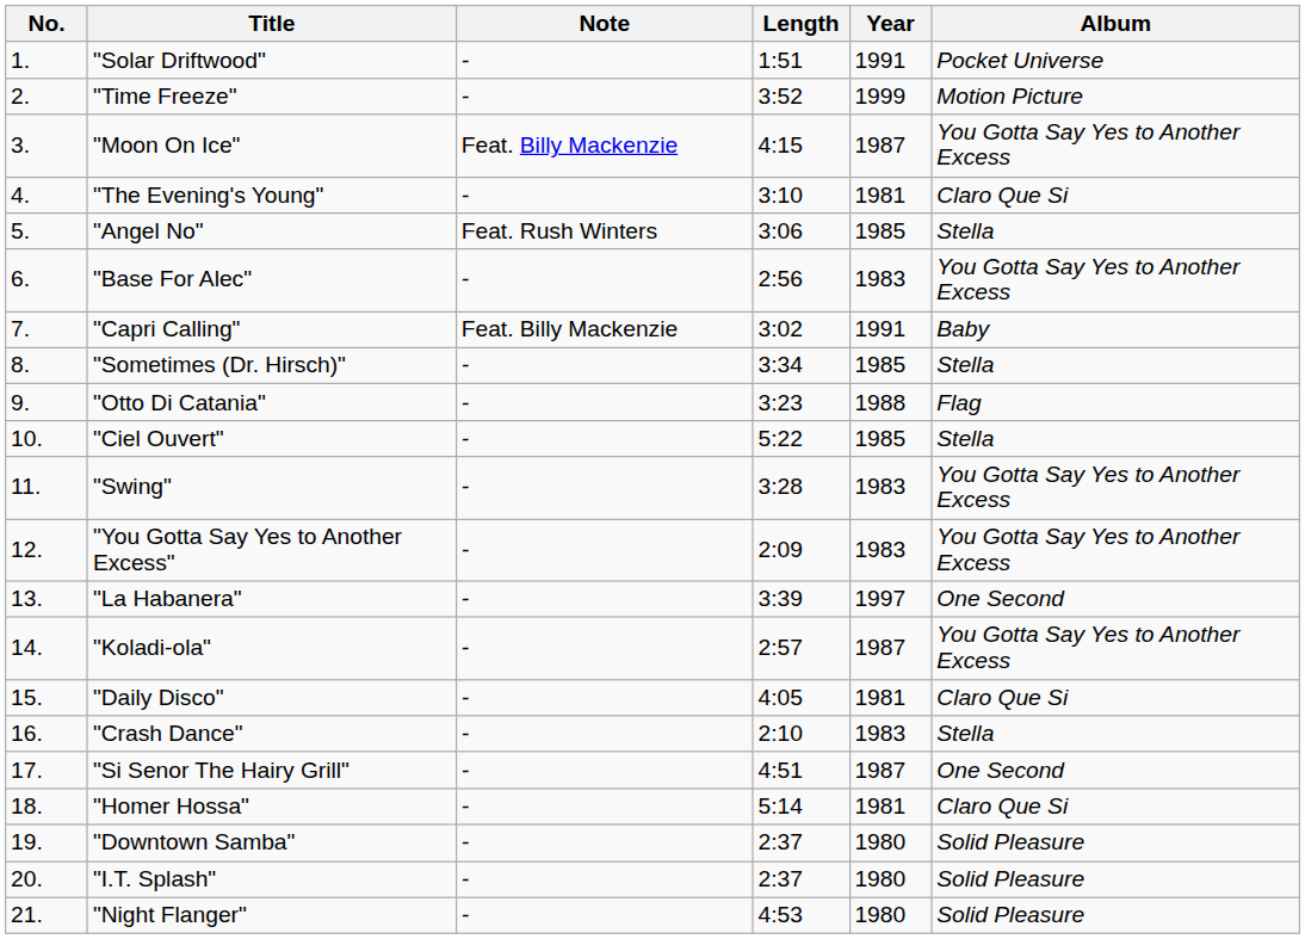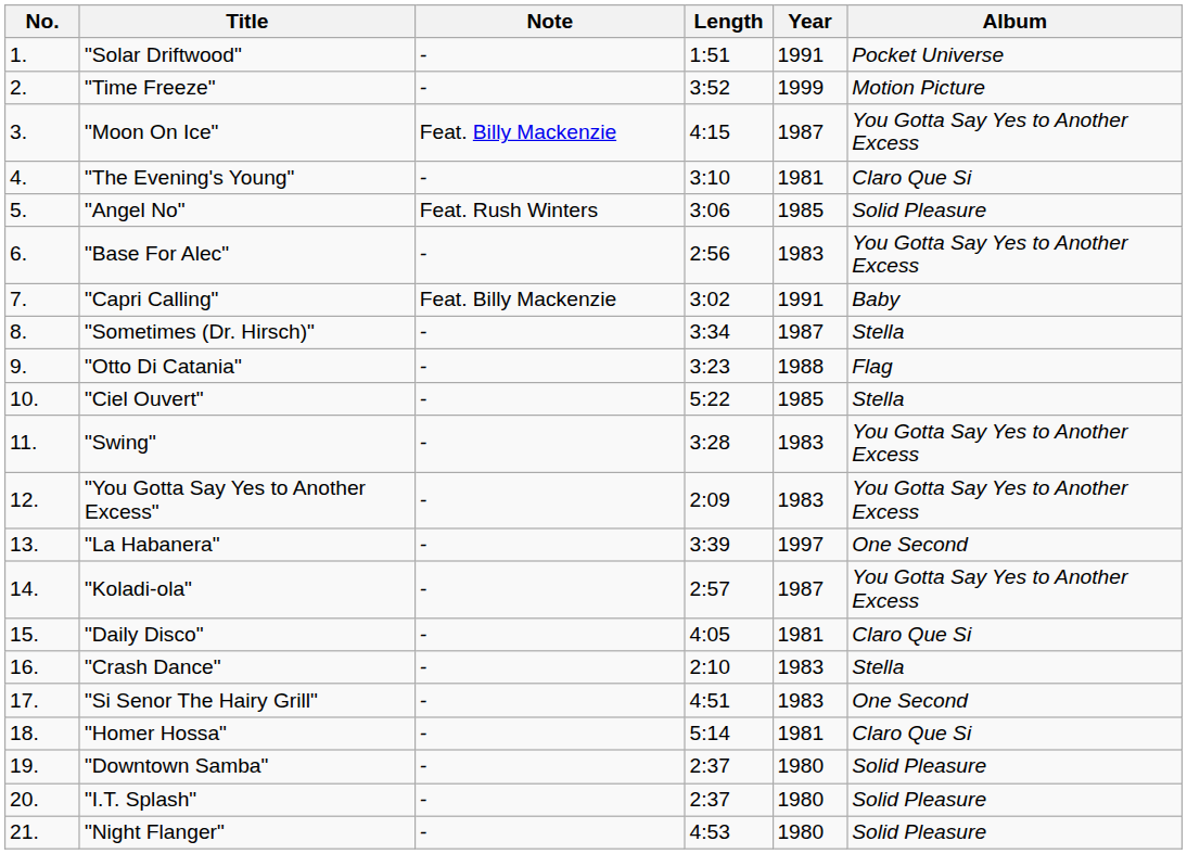"Angel No" | Album: Stella -> Solid Pleasure
"Sometimes (Dr. Hirsch)" | Year: 1985 -> 1987
"Si Senor The Hairy Grill" | Year: 1987 -> 1983
